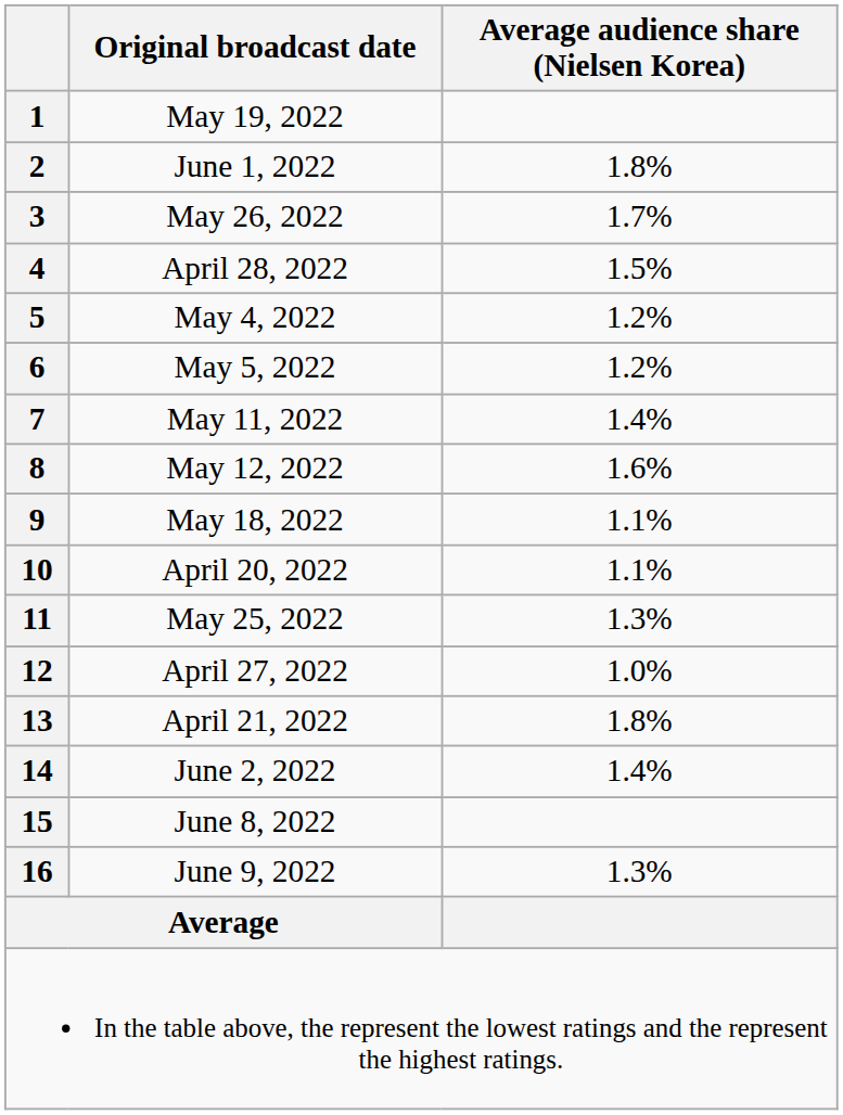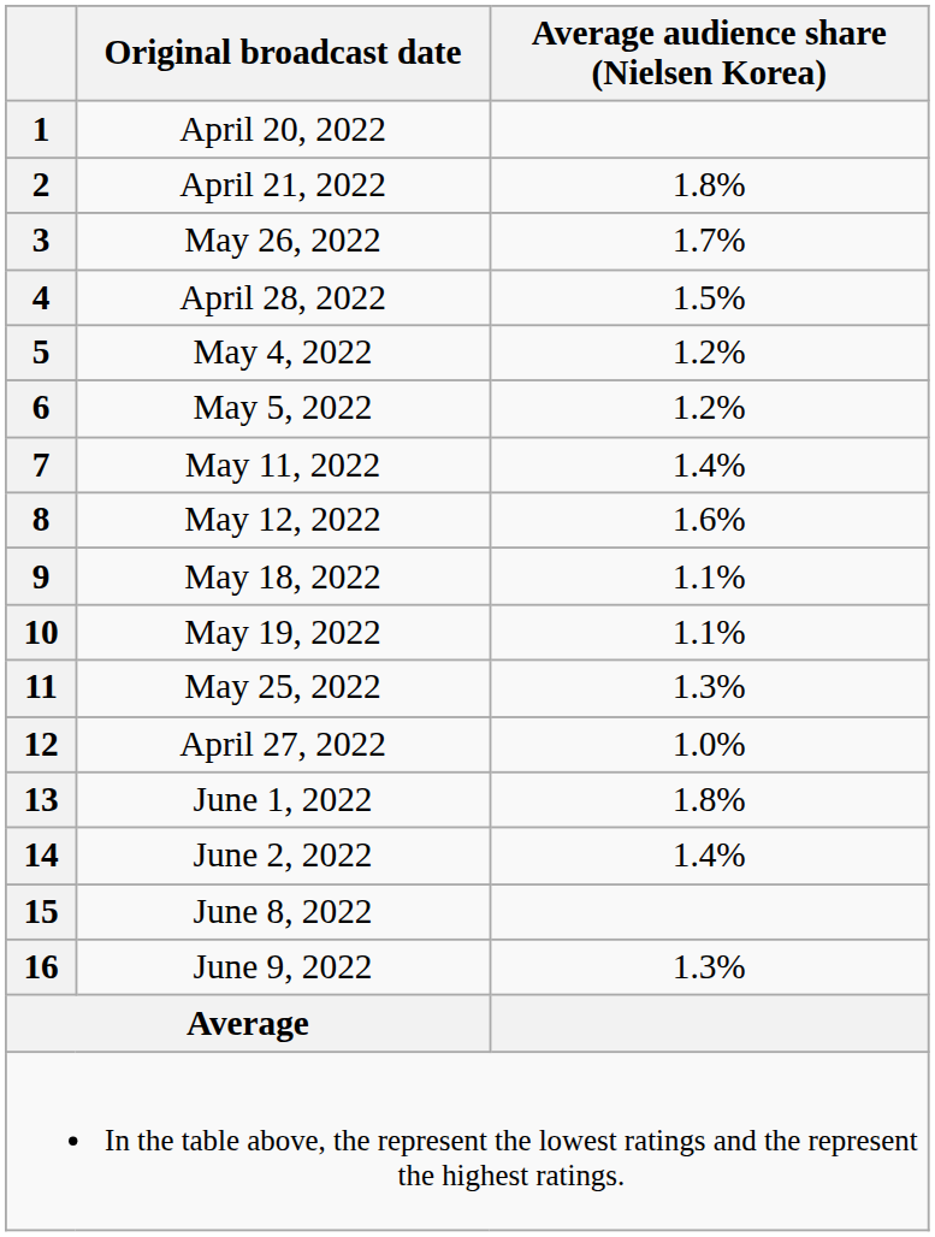1 | Original broadcast date: May 19, 2022 -> April 20, 2022
2 | Original broadcast date: June 1, 2022 -> April 21, 2022
10 | Original broadcast date: April 20, 2022 -> May 19, 2022
13 | Original broadcast date: April 21, 2022 -> June 1, 2022
